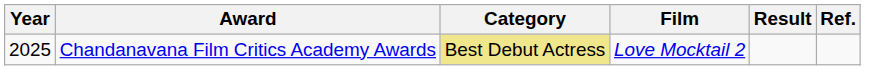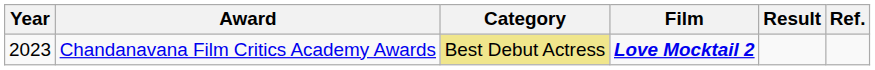Chandanavana Film Critics Academy Awards | Year: 2025 -> 2023
Chandanavana Film Critics Academy Awards | Film: normal -> bold
